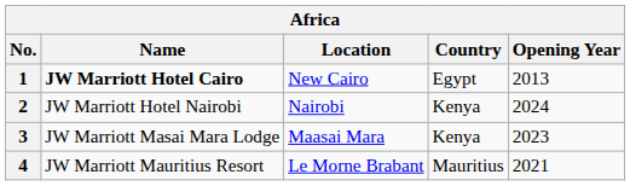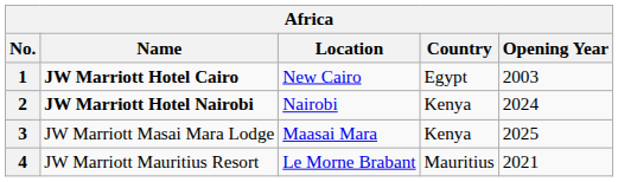1 | Opening Year: 2013 -> 2003
2 | Name: normal -> bold
3 | Opening Year: 2023 -> 2025
